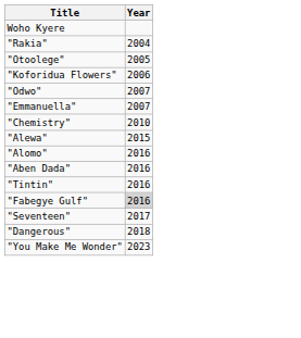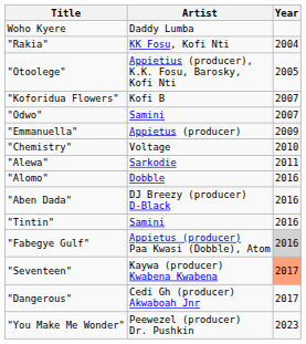+ column: Artist | Daddy Lumba | KK Fosu, Kofi Nti | Appietius (producer), K.K. Fosu, Barosky, Kofi Nti | Kofi B | Samini | Appietus (producer) | Voltage | Sarkodie | Dobble | DJ Breezy (producer) D-Black | Samini | Appietus (producer) Paa Kwasi (Dobble), Atom | Kaywa (producer) Kwabena Kwabena | Cedi Gh (producer) Akwaboah Jnr | Peewezel (producer) Dr. Pushkin
"Koforidua Flowers" | Year: 2006 -> 2007
"Emmanuella" | Year: 2007 -> 2009
"Alewa" | Year: 2015 -> 2011
"Seventeen" | Year: no background -> lightsalmon background
"Dangerous" | Year: 2018 -> 2017
